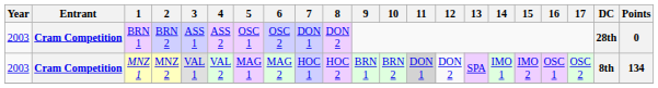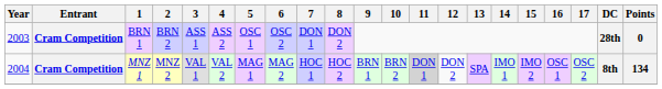MNZ 1 | Year: 2003 -> 2004
